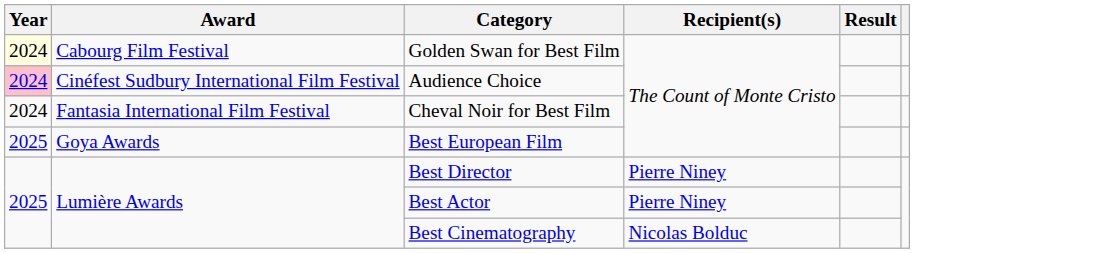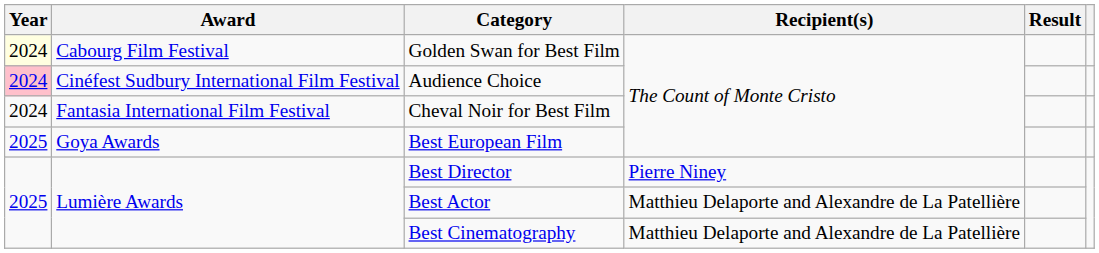Best Actor | Recipient(s): Pierre Niney -> Matthieu Delaporte and Alexandre de La Patellière
Best Cinematography | Recipient(s): Nicolas Bolduc -> Matthieu Delaporte and Alexandre de La Patellière
